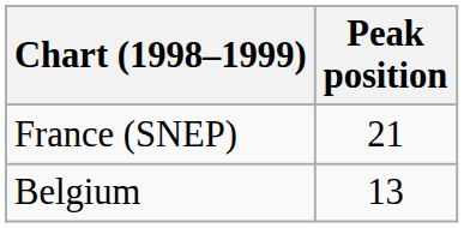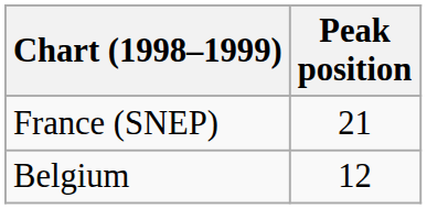Belgium | Peak position: 13 -> 12
